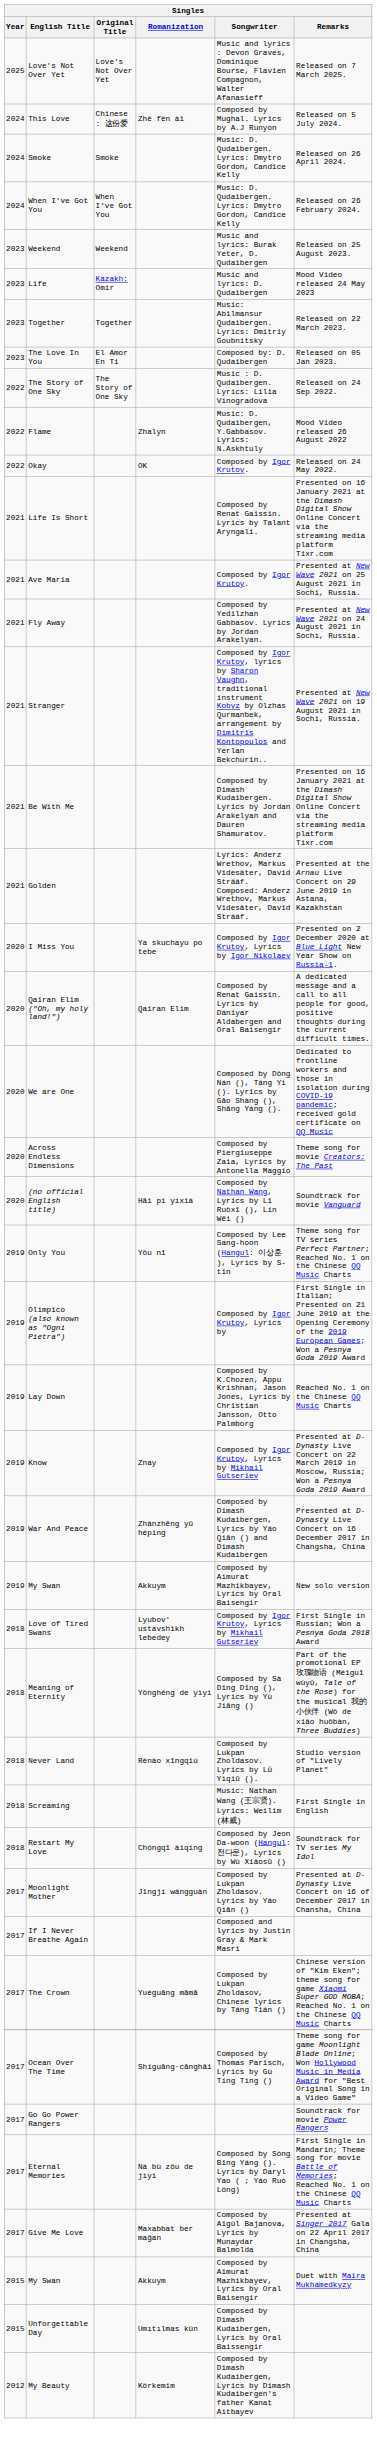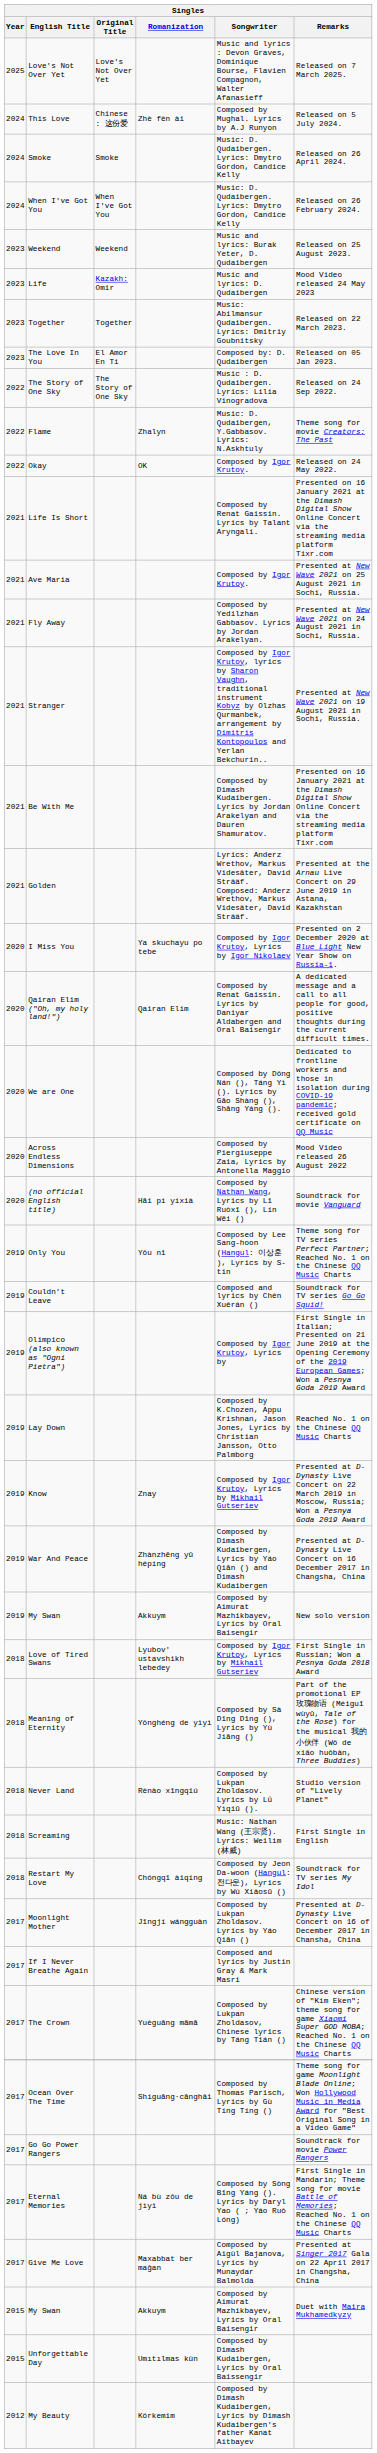Flame | Remarks: Mood Video released 26 August 2022 -> Theme song for movie Creators: The Past
Across Endless Dimensions | Remarks: Theme song for movie Creators: The Past -> Mood Video released 26 August 2022
+ row: 2019 | Couldn't Leave | Composed and lyrics by Chén Xuěrán () | Soundtrack for TV series Go Go Squid!
